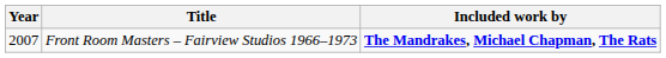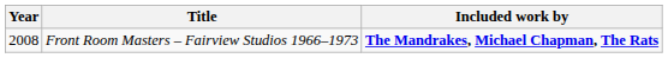Front Room Masters – Fairview Studios 1966–1973 | Year: 2007 -> 2008
